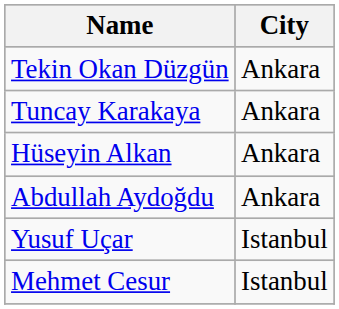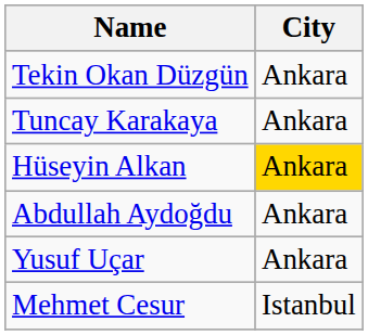Hüseyin Alkan | City: no background -> gold background
Yusuf Uçar | City: Istanbul -> Ankara
